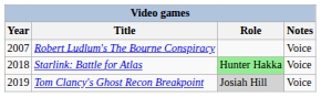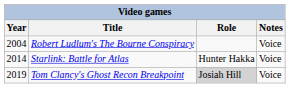Robert Ludlum's The Bourne Conspiracy | Year: 2007 -> 2004
Starlink: Battle for Atlas | Year: 2018 -> 2014
Starlink: Battle for Atlas | Role: lightgreen background -> no background
